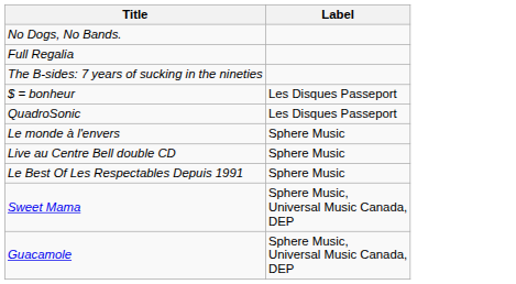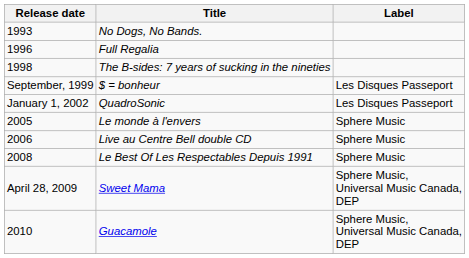+ column: Release date | 1993 | 1996 | 1998 | September, 1999 | January 1, 2002 | 2005 | 2006 | 2008 | April 28, 2009 | 2010
